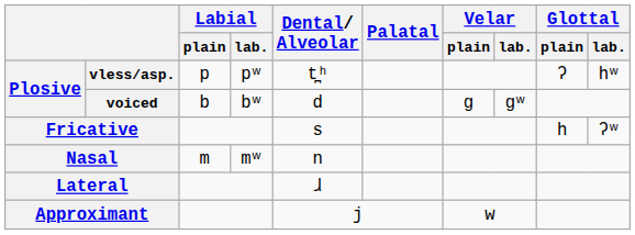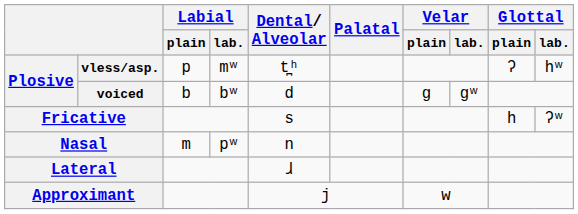vless/asp. | Labial / lab.: pʷ -> mʷ
Nasal | Labial / lab.: mʷ -> pʷ
